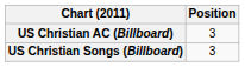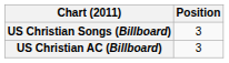rows swapped: US Christian Songs (Billboard) <-> US Christian AC (Billboard)
